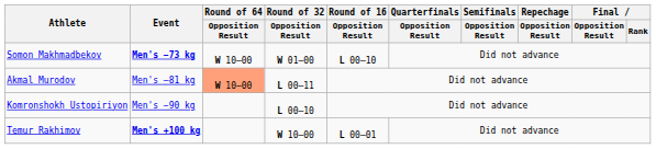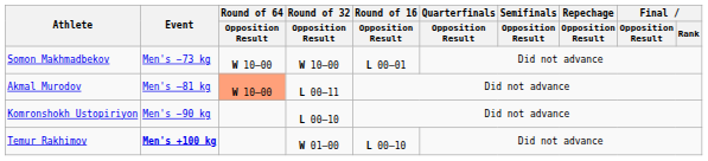Somon Makhmadbekov | Event: bold -> normal
Somon Makhmadbekov | Round of 32 / Opposition Result: W 01–00 -> W 10–00
Somon Makhmadbekov | Round of 16 / Opposition Result: L 00–10 -> L 00–01
Temur Rakhimov | Round of 32 / Opposition Result: W 10–00 -> W 01–00
Temur Rakhimov | Round of 16 / Opposition Result: L 00–01 -> L 00–10
